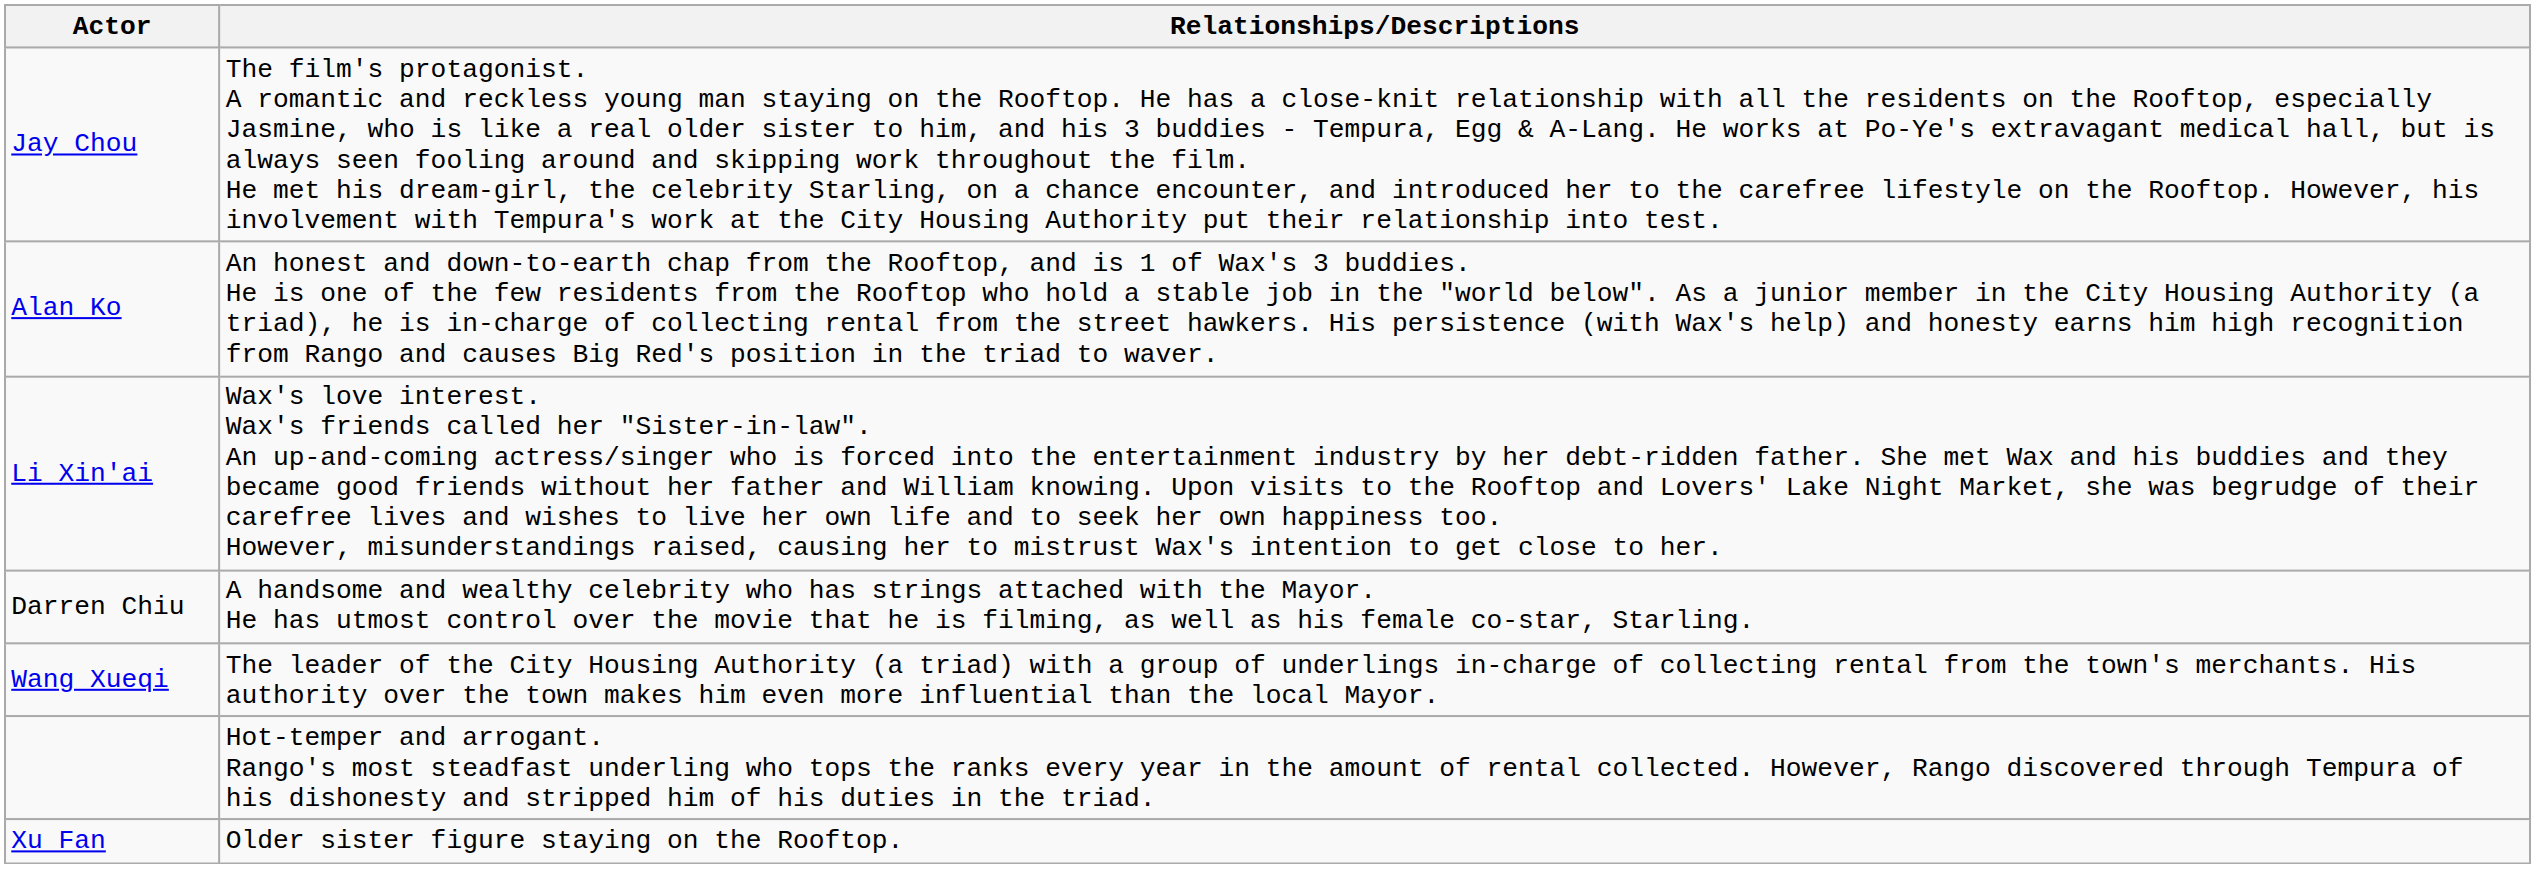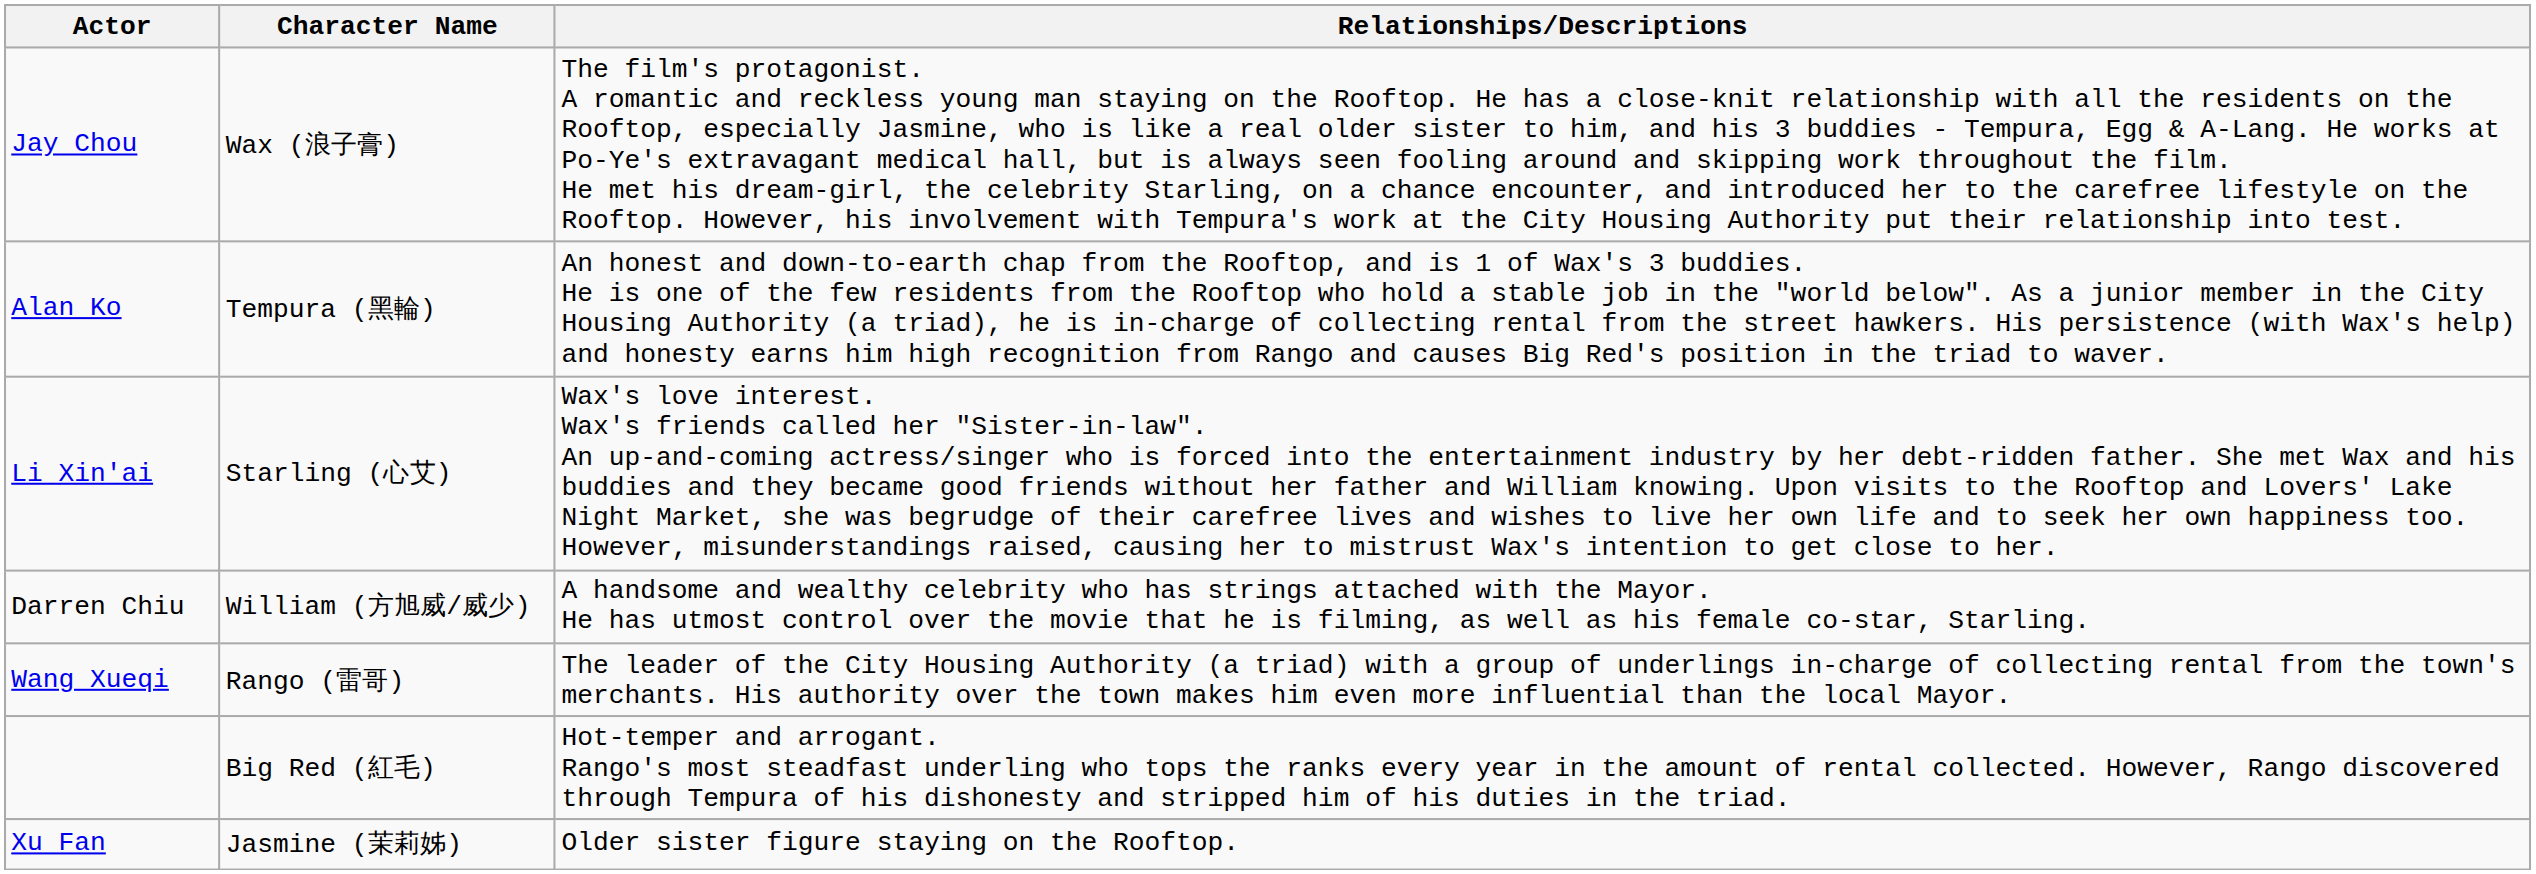+ column: Character Name | Wax (浪子膏) | Tempura (黑輪) | Starling (心艾) | William (方旭威/威少) | Rango (雷哥) | Big Red (紅毛) | Jasmine (茉莉姊)
